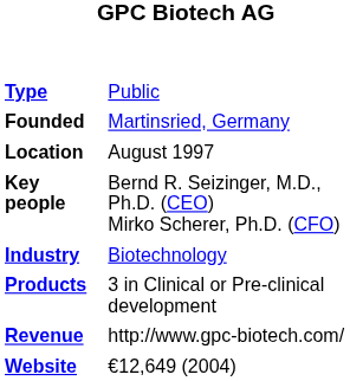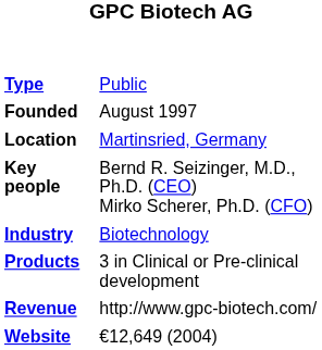Founded | column 2: Martinsried, Germany -> August 1997
Location | column 2: August 1997 -> Martinsried, Germany
